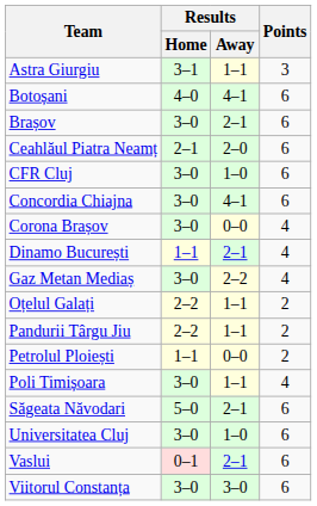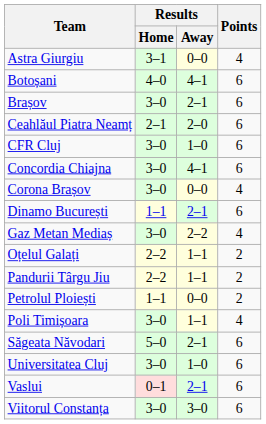Astra Giurgiu | Results / Away: 1–1 -> 0–0
Astra Giurgiu | Points: 3 -> 4
Dinamo București | Points: 4 -> 6
